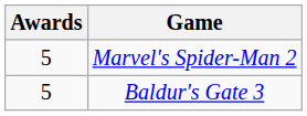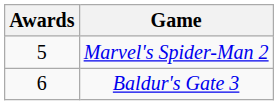Baldur's Gate 3 | Awards: 5 -> 6
